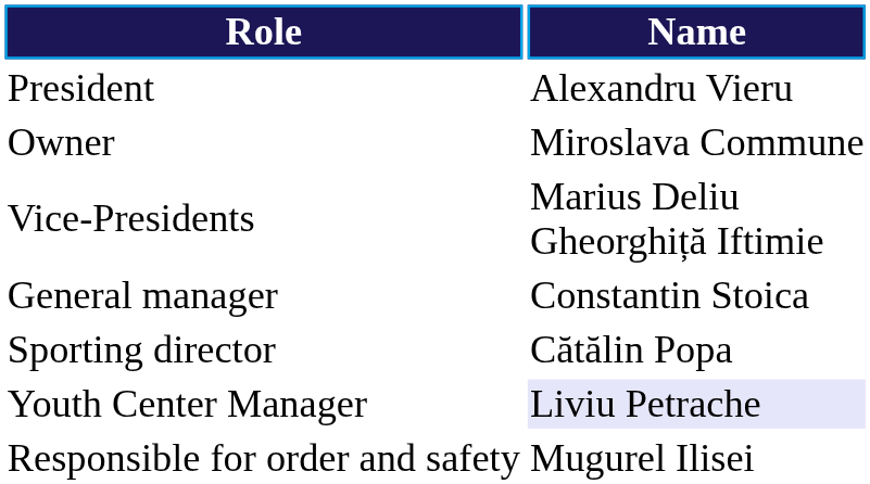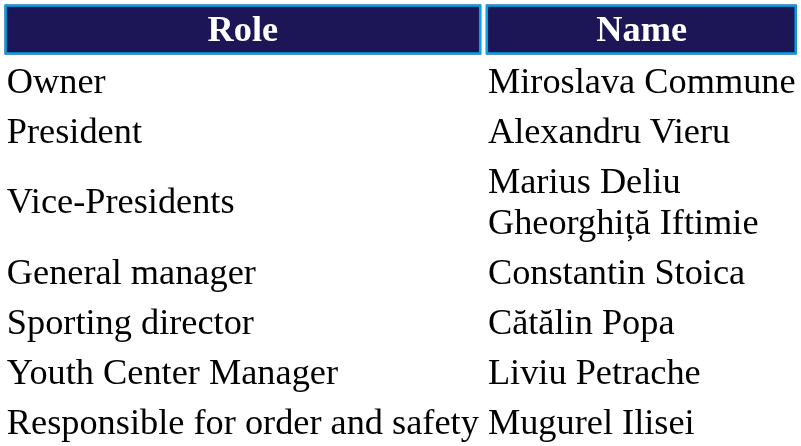rows swapped: Owner <-> President
Youth Center Manager | Name: lavender background -> no background
